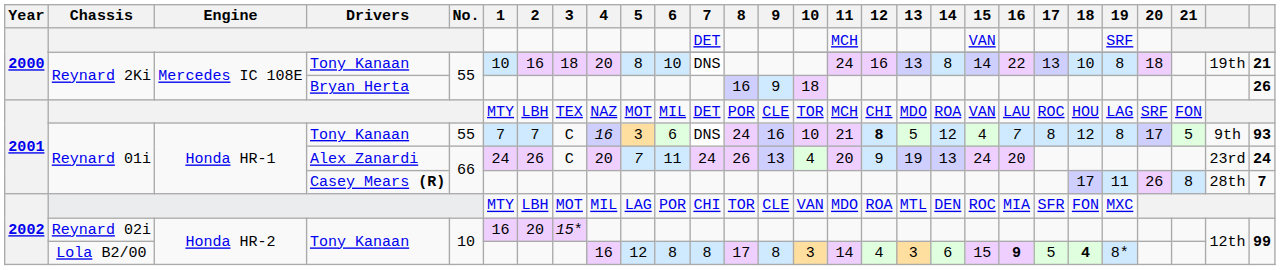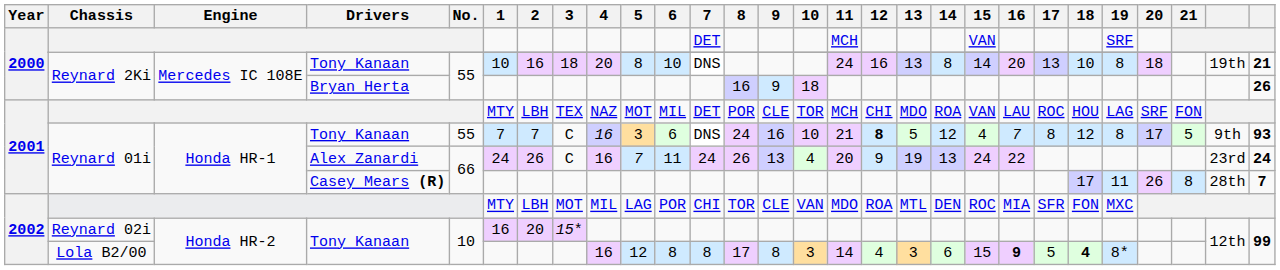Reynard 2Ki / Tony Kanaan | 16: 22 -> 20
Reynard 01i / Alex Zanardi | 4: 20 -> 16
Reynard 01i / Alex Zanardi | 16: 20 -> 22
